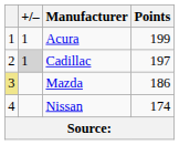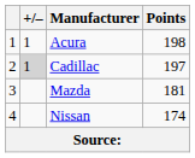Acura | Points: 199 -> 198
Mazda | column 1: khaki background -> no background
Mazda | Points: 186 -> 181
